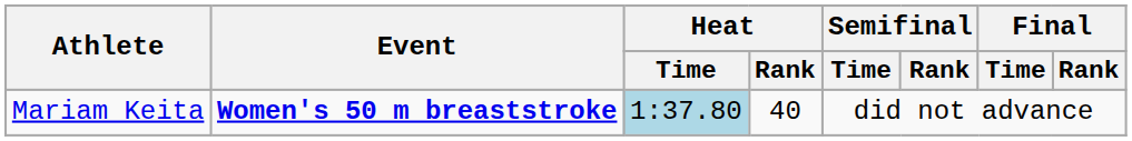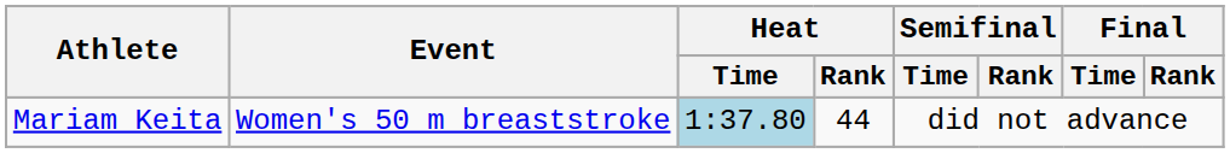Mariam Keita | Event: bold -> normal
Mariam Keita | Heat / Rank: 40 -> 44
